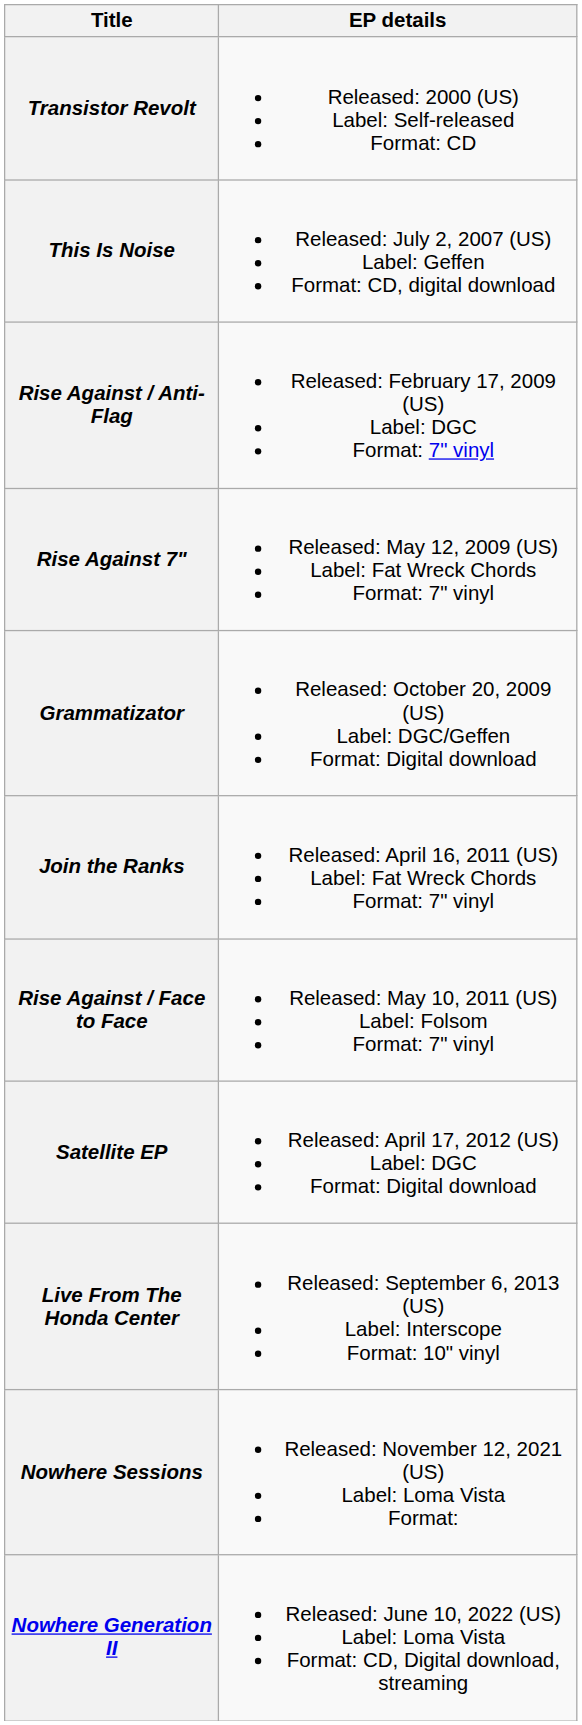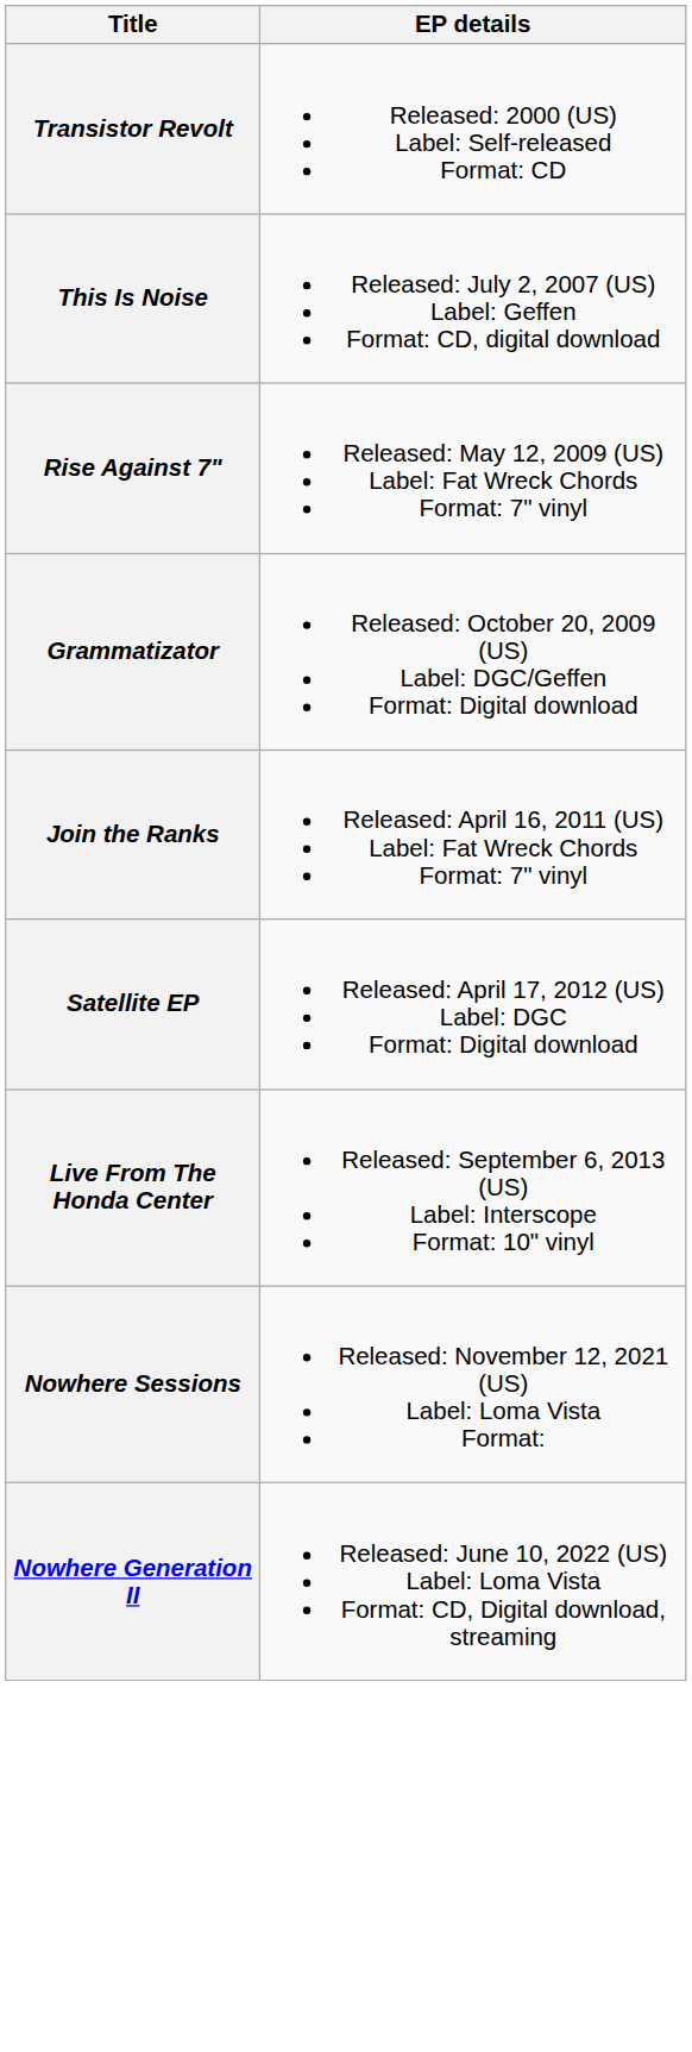- row: Rise Against / Anti-Flag | Released: February 17, 2009 (US) Label: DGC Format: 7" vinyl
- row: Rise Against / Face to Face | Released: May 10, 2011 (US) Label: Folsom Format: 7" vinyl
